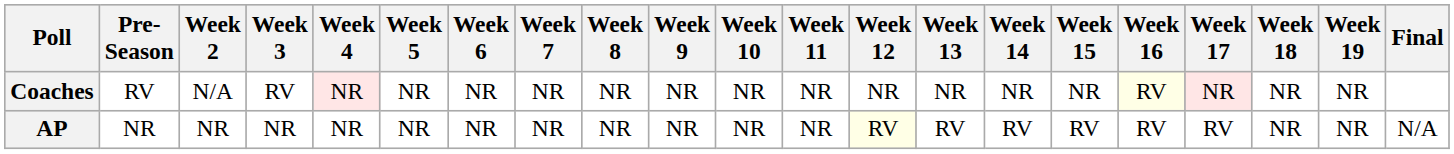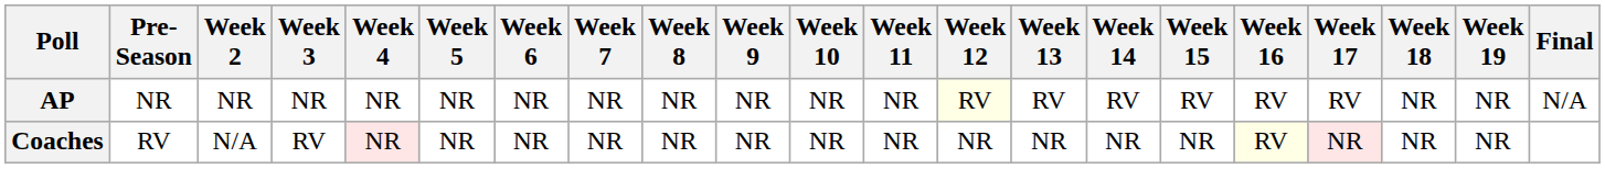rows swapped: AP <-> Coaches
